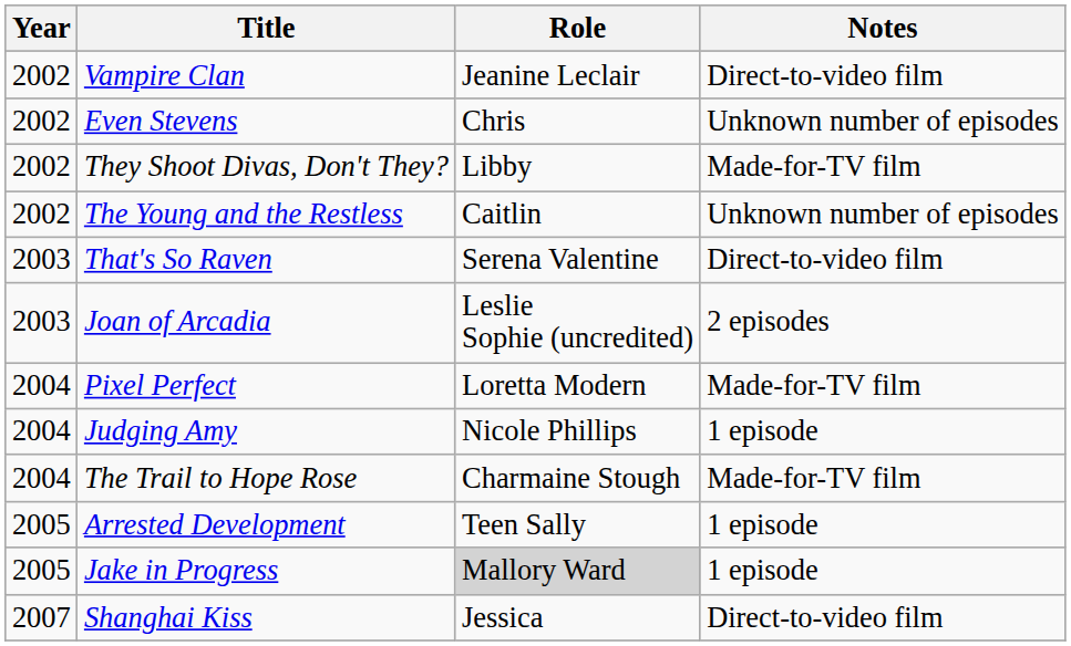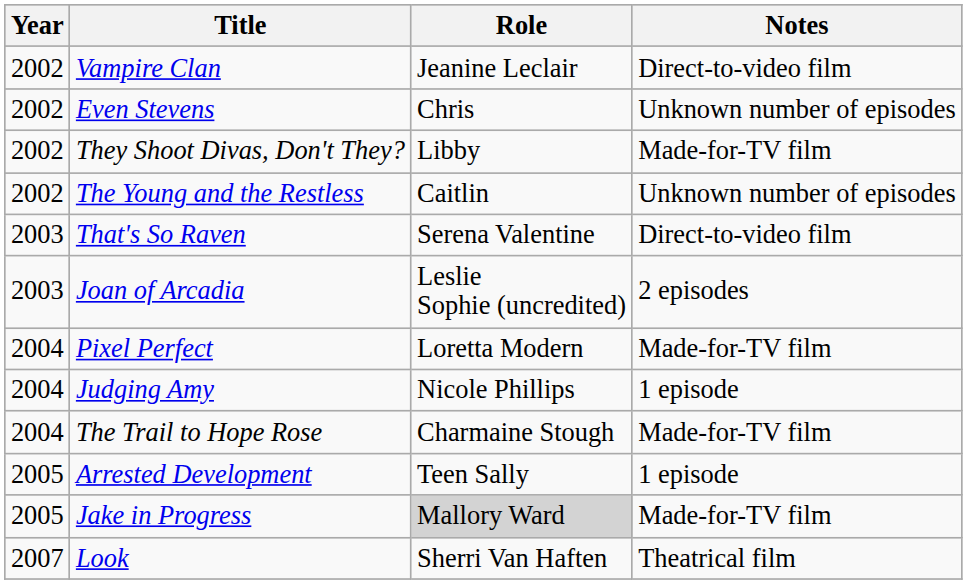Jake in Progress | Notes: 1 episode -> Made-for-TV film
- row: 2007 | Shanghai Kiss | Jessica | Direct-to-video film
+ row: 2007 | Look | Sherri Van Haften | Theatrical film
